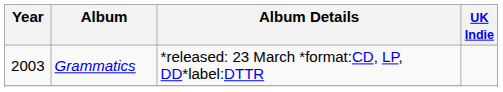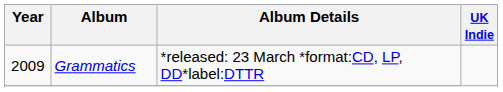Grammatics | Year: 2003 -> 2009
